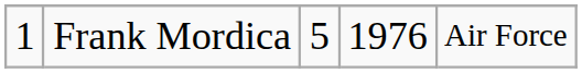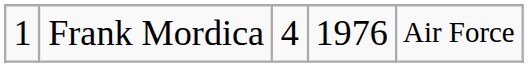Frank Mordica | column 3: 5 -> 4
